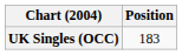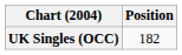UK Singles (OCC) | Position: 183 -> 182
